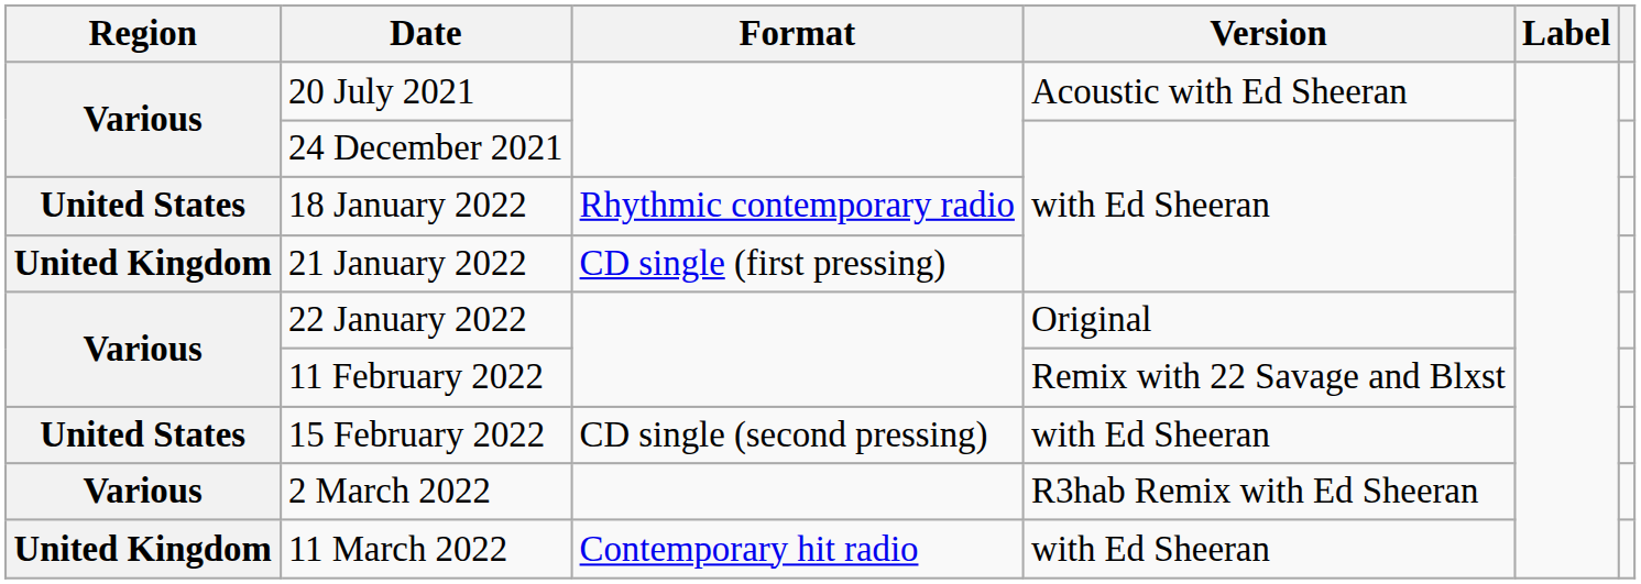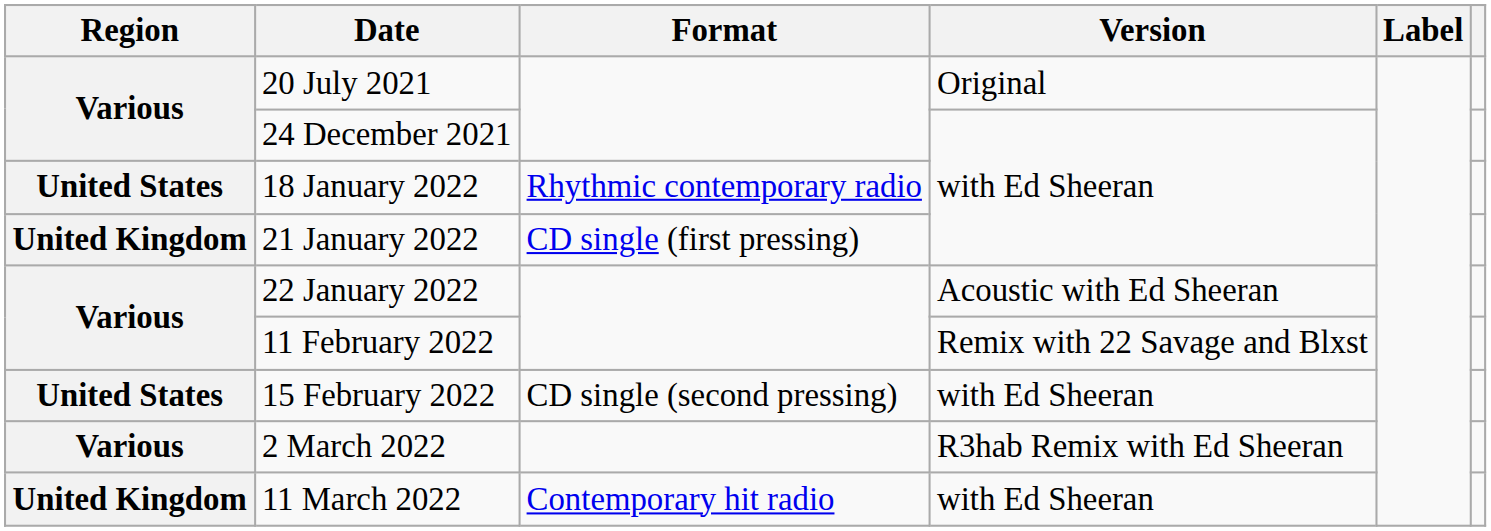20 July 2021 | Version: Acoustic with Ed Sheeran -> Original
22 January 2022 | Version: Original -> Acoustic with Ed Sheeran
